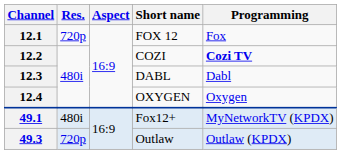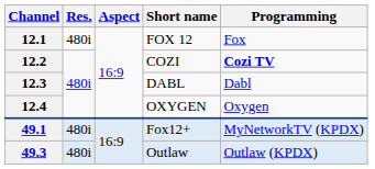12.1 | Res.: 720p -> 480i
49.3 | Res.: 720p -> 480i
